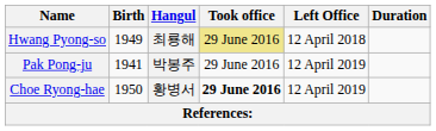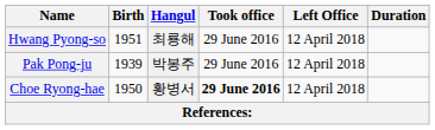Hwang Pyong-so | Birth: 1949 -> 1951
Hwang Pyong-so | Took office: khaki background -> no background
Pak Pong-ju | Birth: 1941 -> 1939
Pak Pong-ju | Left Office: 12 April 2019 -> 12 April 2018
Choe Ryong-hae | Left Office: 12 April 2019 -> 12 April 2018
